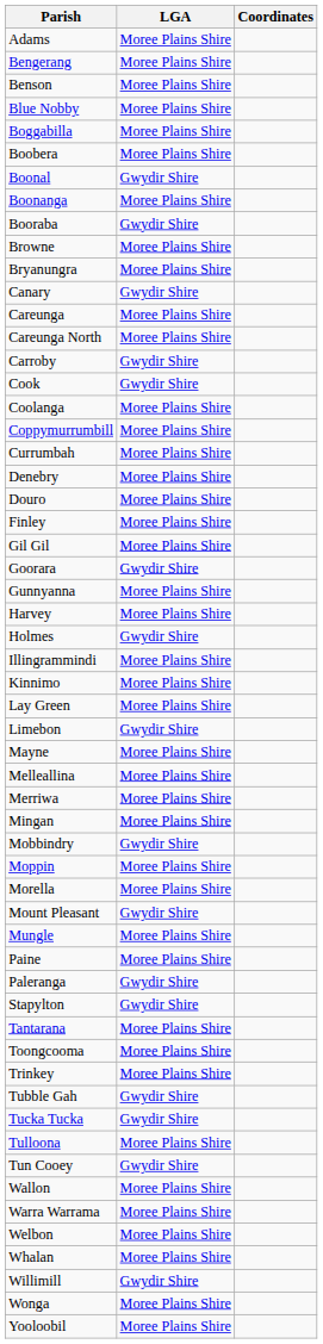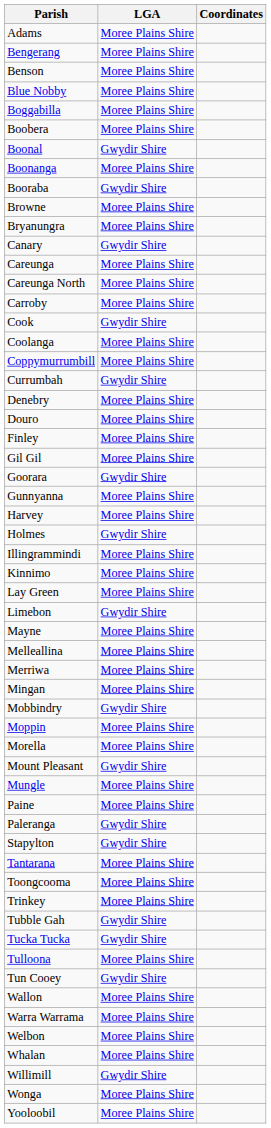Carroby | LGA: Gwydir Shire -> Moree Plains Shire
Currumbah | LGA: Moree Plains Shire -> Gwydir Shire
